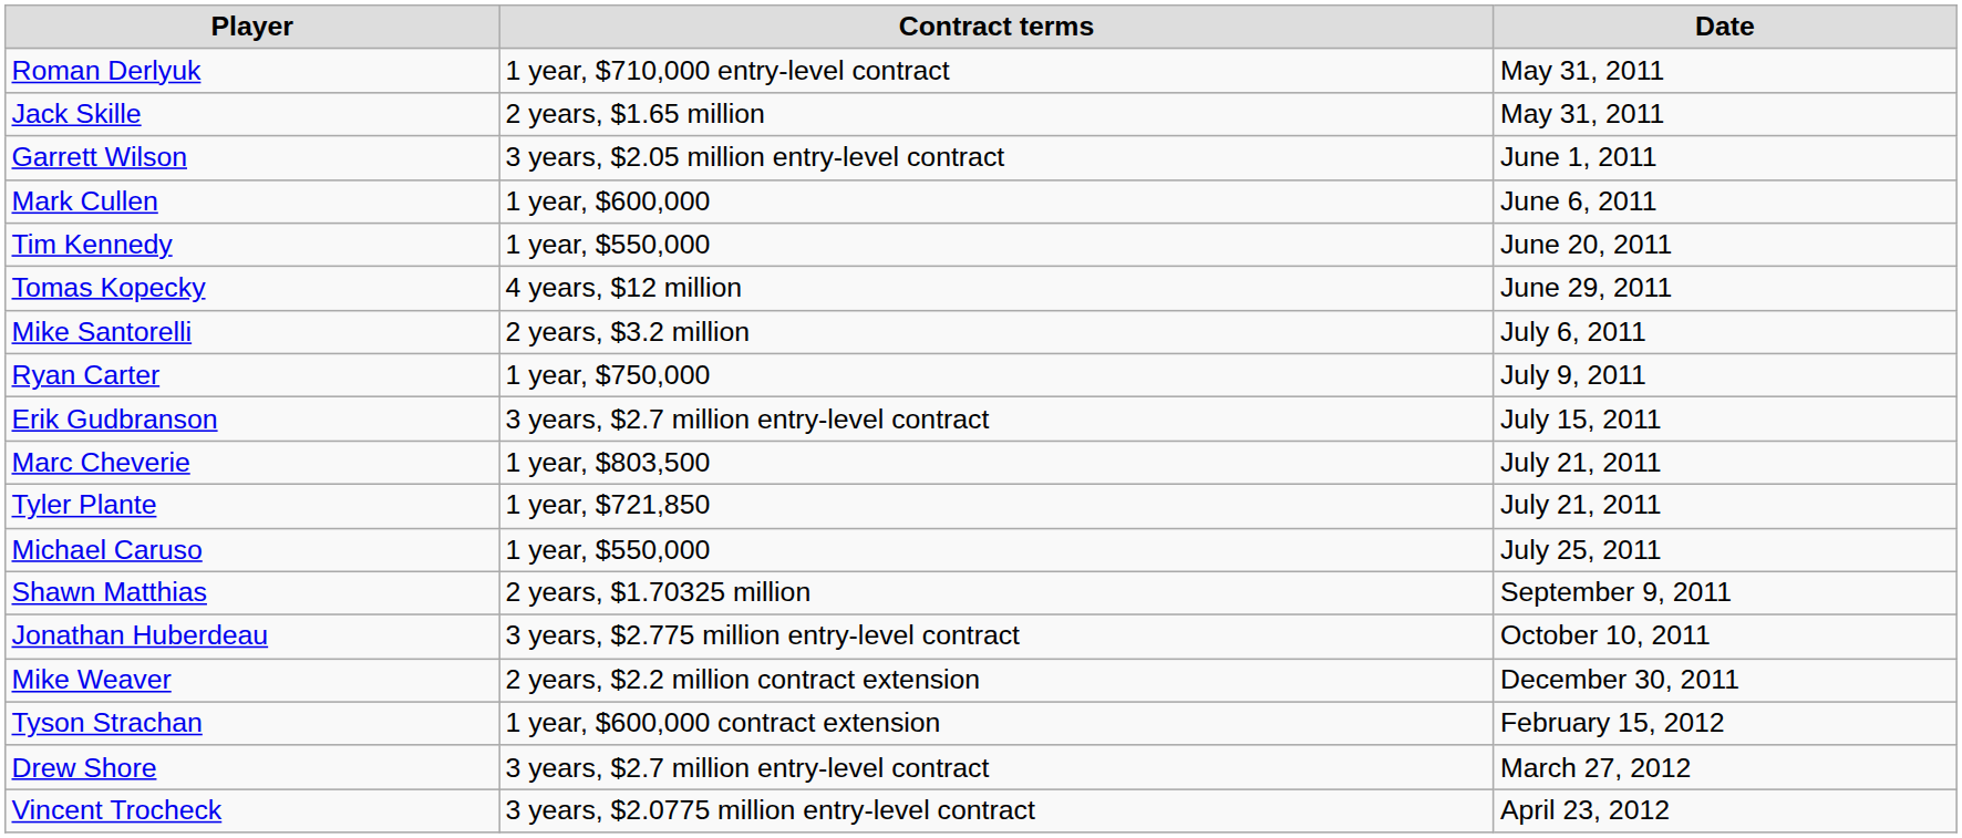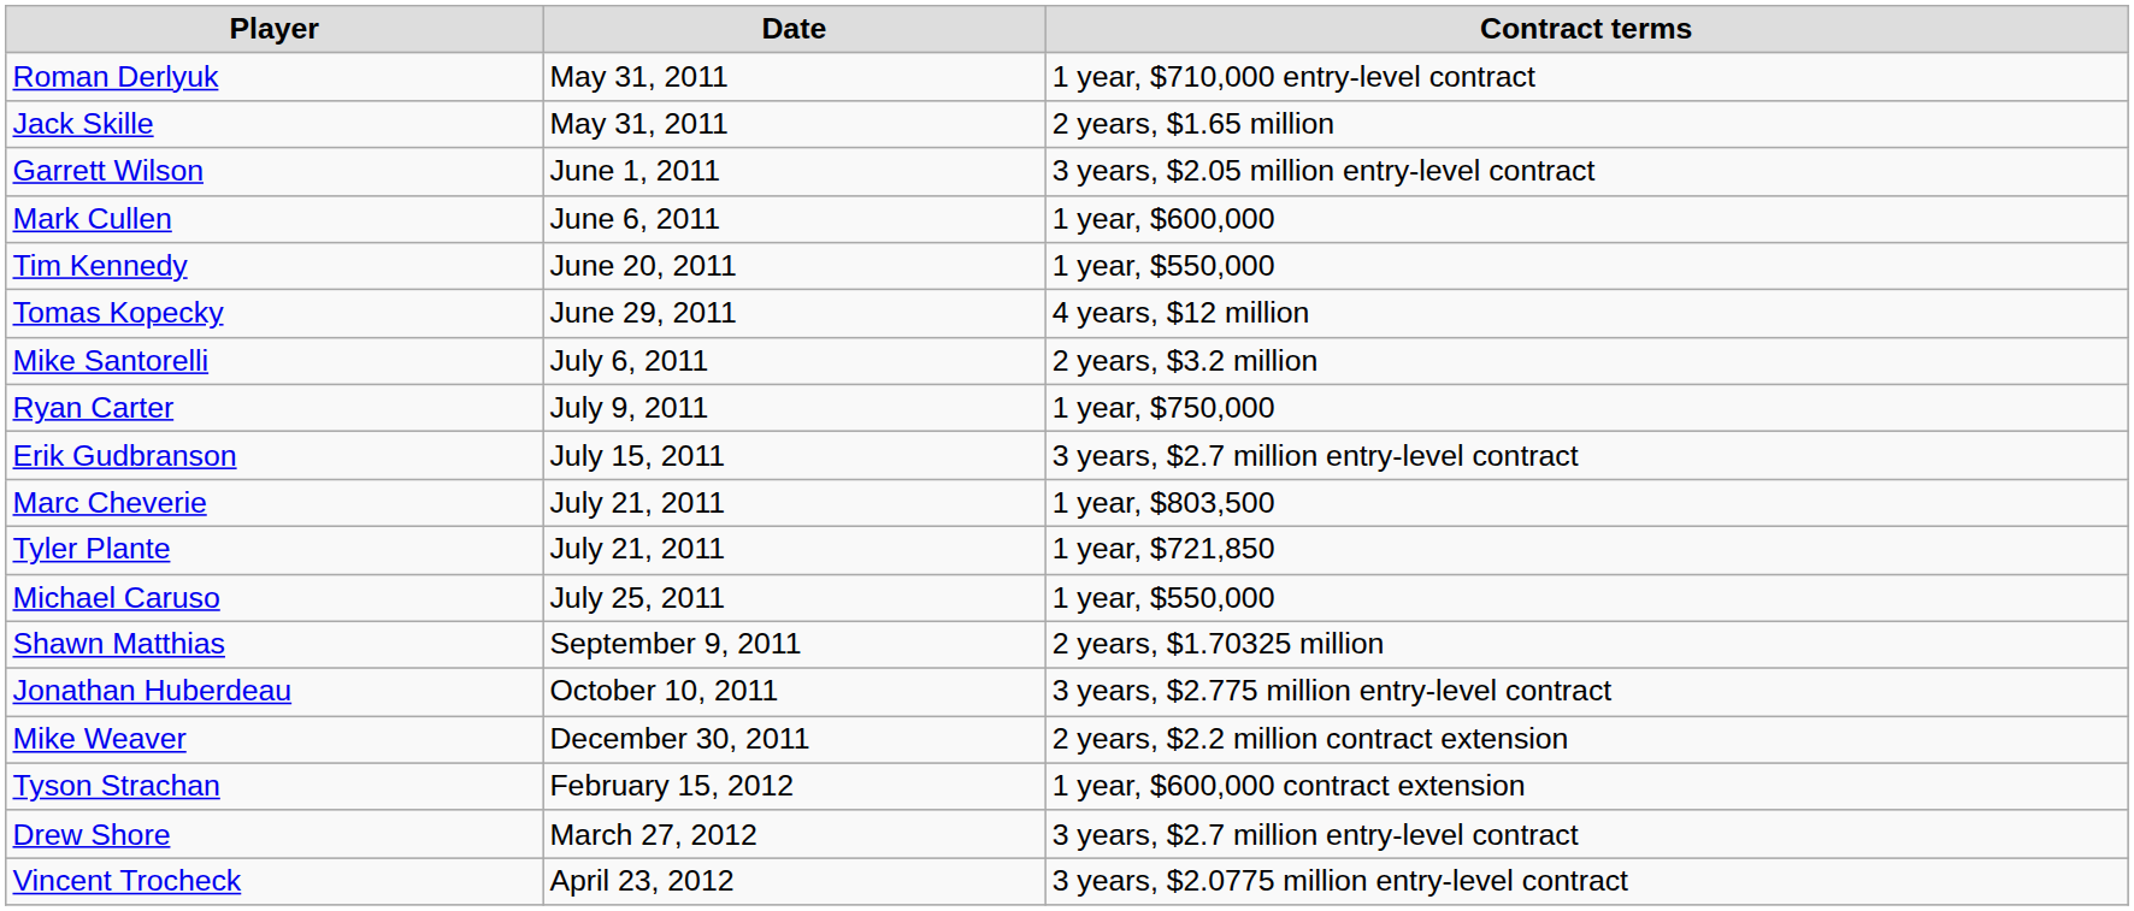columns swapped: Date <-> Contract terms
